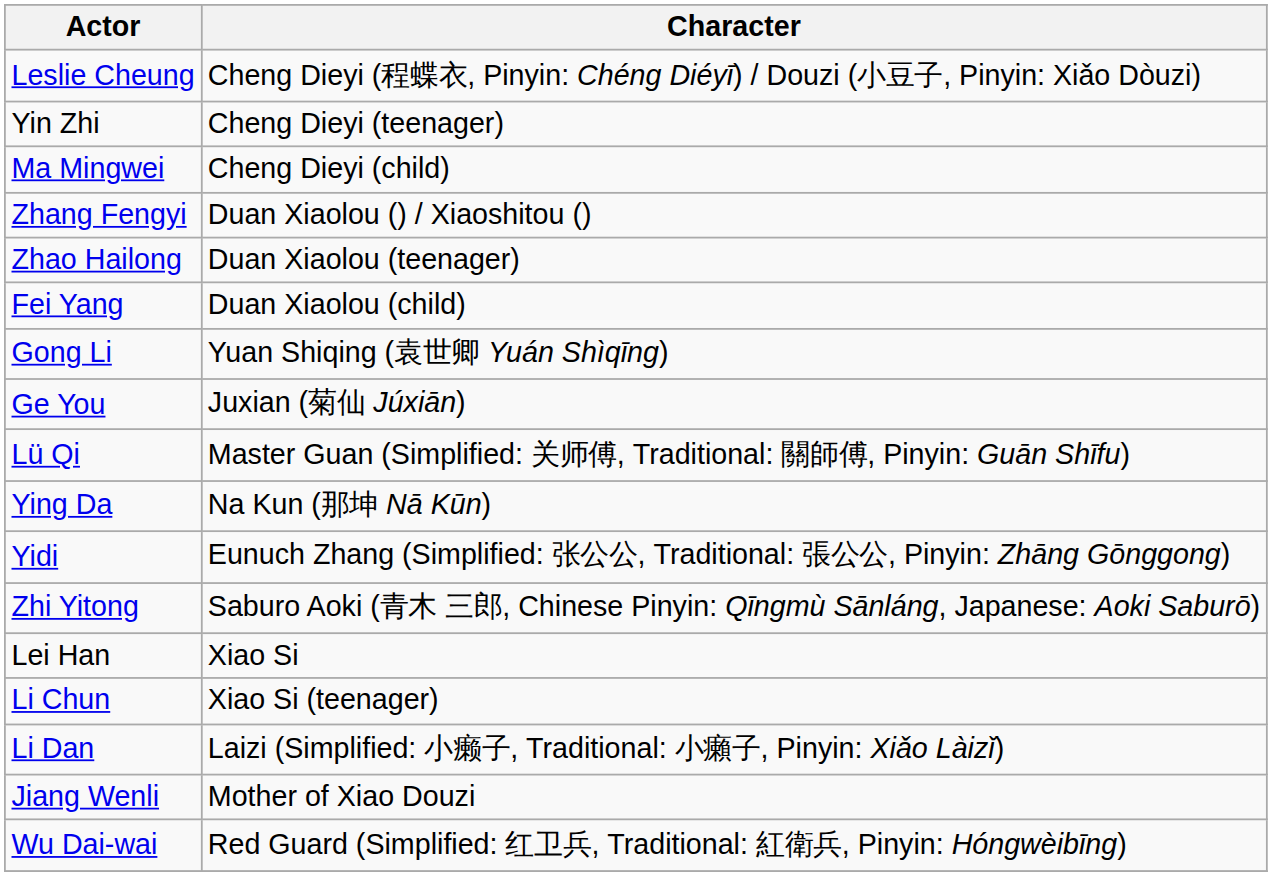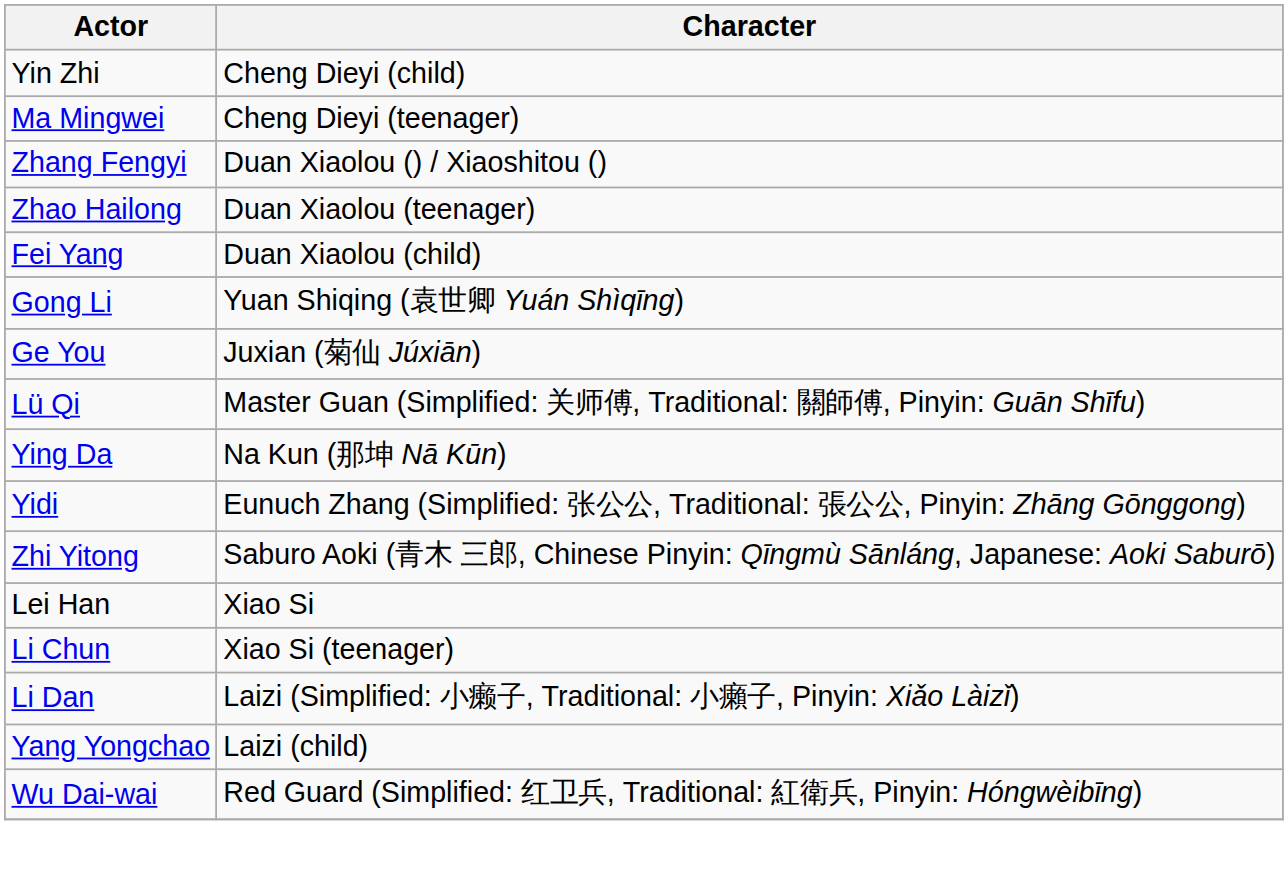- row: Leslie Cheung | Cheng Dieyi (程蝶衣, Pinyin: Chéng Diéyī) / Douzi (小豆子, Pinyin: Xiǎo Dòuzi)
Yin Zhi | Character: Cheng Dieyi (teenager) -> Cheng Dieyi (child)
Ma Mingwei | Character: Cheng Dieyi (child) -> Cheng Dieyi (teenager)
+ row: Yang Yongchao | Laizi (child)
- row: Jiang Wenli | Mother of Xiao Douzi
